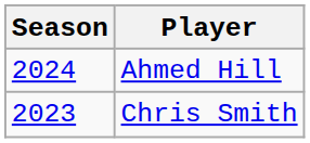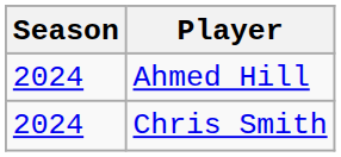Chris Smith | Season: 2023 -> 2024
